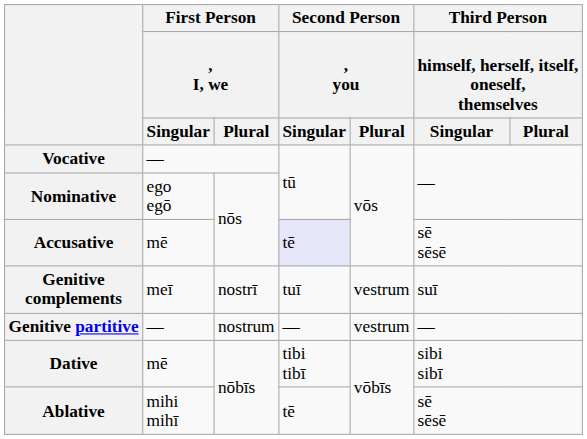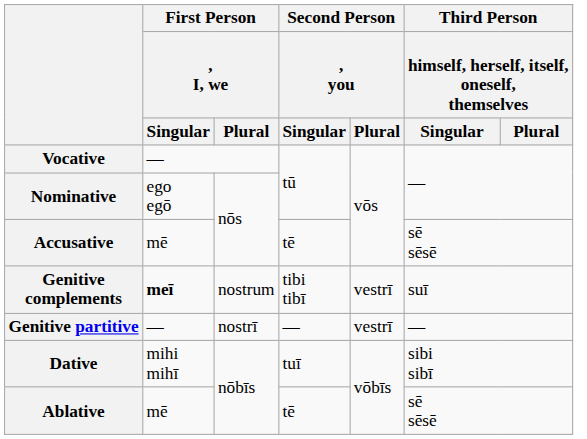Accusative | Second Person / , you / Singular: lavender background -> no background
Genitive complements | First Person / , I, we / Singular: normal -> bold
Genitive complements | First Person / , I, we / Plural: nostrī -> nostrum
Genitive complements | Second Person / , you / Singular: tuī -> tibi tibī
Genitive complements | Second Person / , you / Plural: vestrum -> vestrī
Genitive partitive | First Person / , I, we / Plural: nostrum -> nostrī
Genitive partitive | Second Person / , you / Plural: vestrum -> vestrī
Dative | First Person / , I, we / Singular: mē -> mihi mihī
Dative | Second Person / , you / Singular: tibi tibī -> tuī
Ablative | First Person / , I, we / Singular: mihi mihī -> mē
